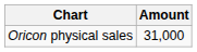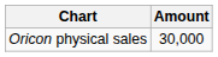Oricon physical sales | Amount: 31,000 -> 30,000
